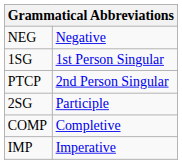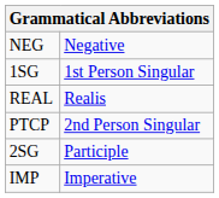+ row: REAL | Realis
- row: COMP | Completive
